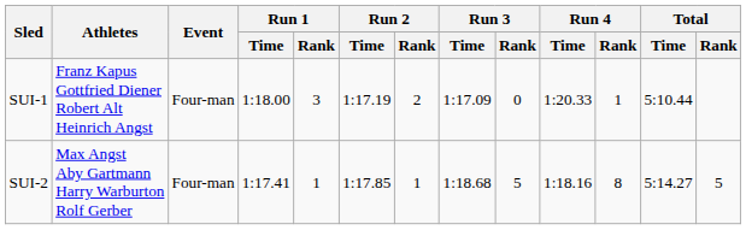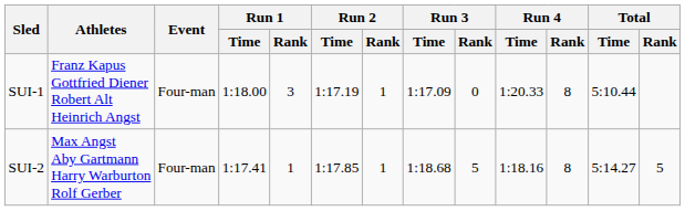SUI-1 | Run 2 / Rank: 2 -> 1
SUI-1 | Run 4 / Rank: 1 -> 8
